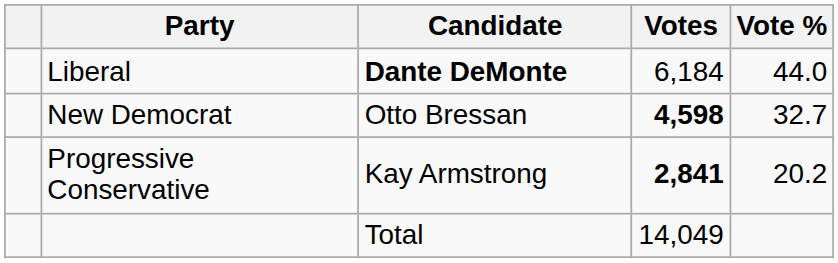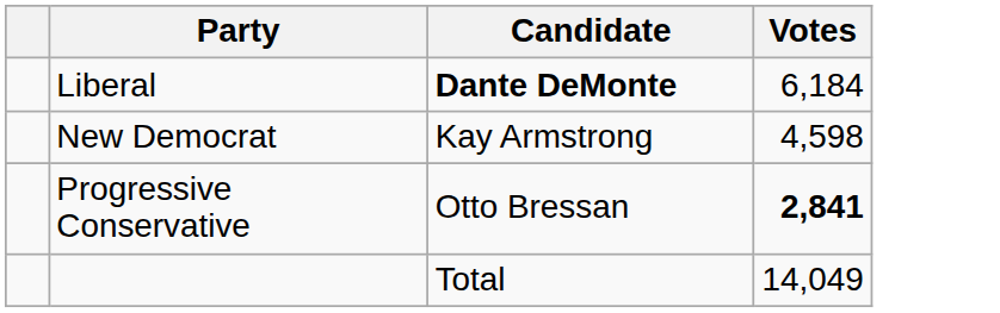- column: Vote % | 44.0 | 32.7 | 20.2
New Democrat | Candidate: Otto Bressan -> Kay Armstrong
New Democrat | Votes: bold -> normal
Progressive Conservative | Candidate: Kay Armstrong -> Otto Bressan
